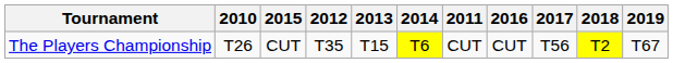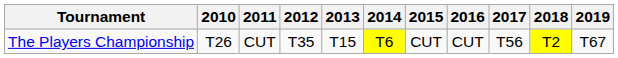columns swapped: 2011 <-> 2015
